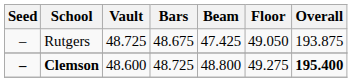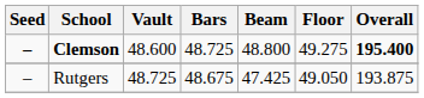rows swapped: Clemson <-> Rutgers
